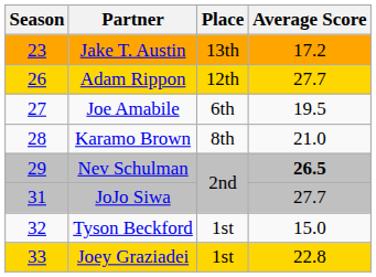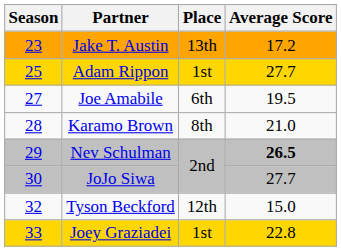Adam Rippon | Season: 26 -> 25
Adam Rippon | Place: 12th -> 1st
JoJo Siwa | Season: 31 -> 30
Tyson Beckford | Place: 1st -> 12th
